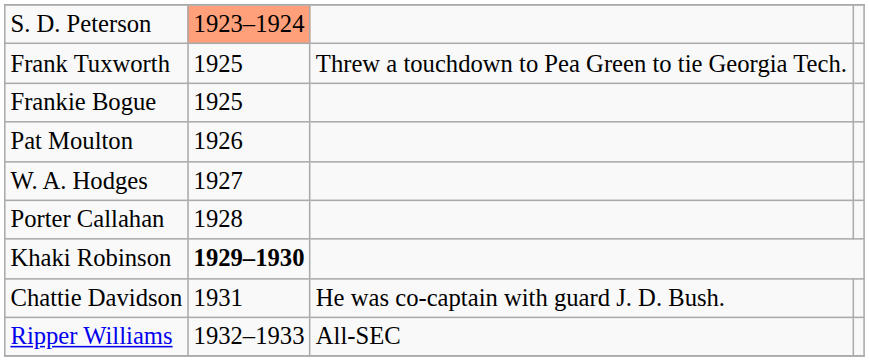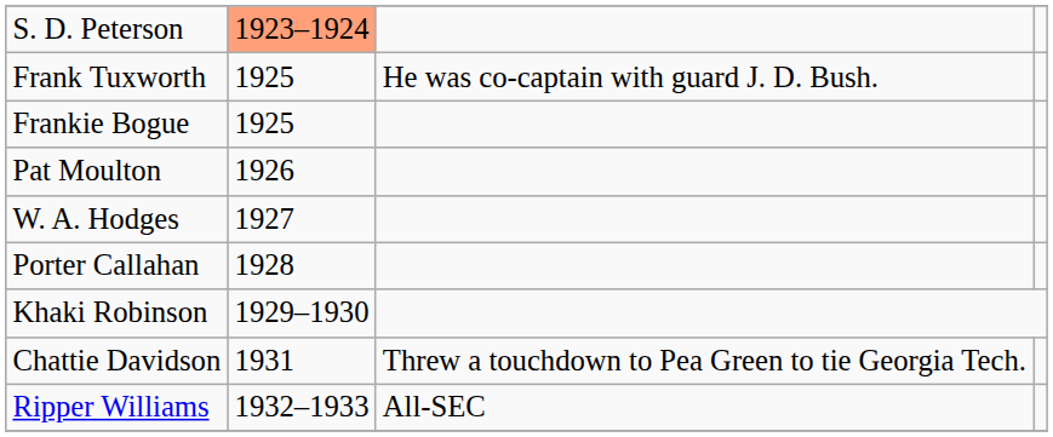Frank Tuxworth | column 3: Threw a touchdown to Pea Green to tie Georgia Tech. -> He was co-captain with guard J. D. Bush.
Khaki Robinson | column 2: bold -> normal
Chattie Davidson | column 3: He was co-captain with guard J. D. Bush. -> Threw a touchdown to Pea Green to tie Georgia Tech.
